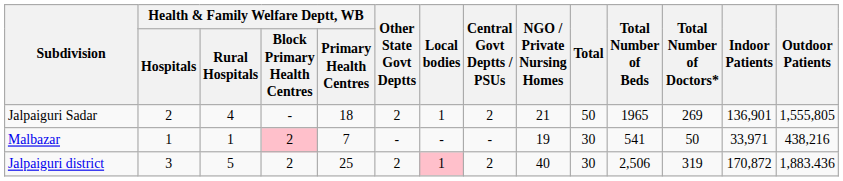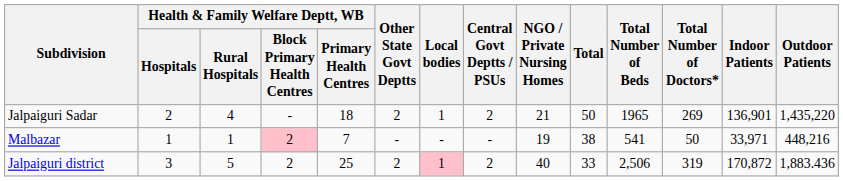Jalpaiguri Sadar | Outdoor Patients: 1,555,805 -> 1,435,220
Malbazar | Total: 30 -> 38
Malbazar | Outdoor Patients: 438,216 -> 448,216
Jalpaiguri district | Total: 30 -> 33
